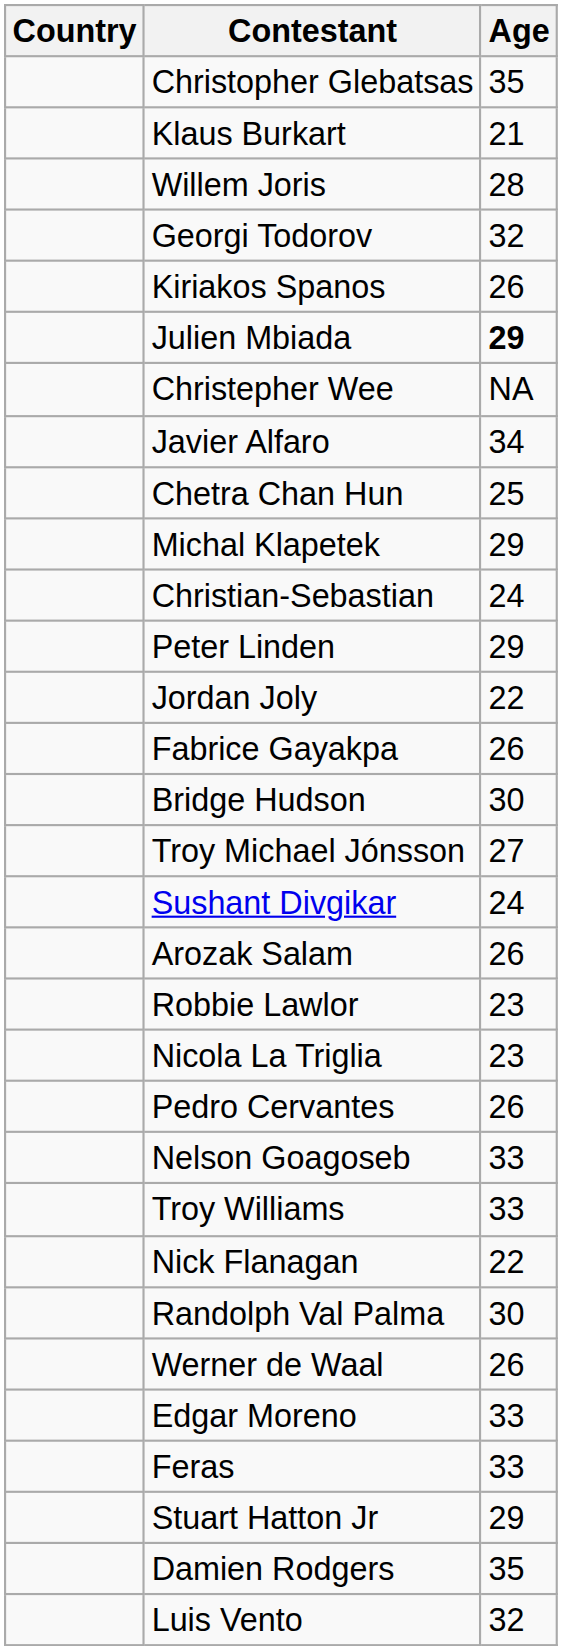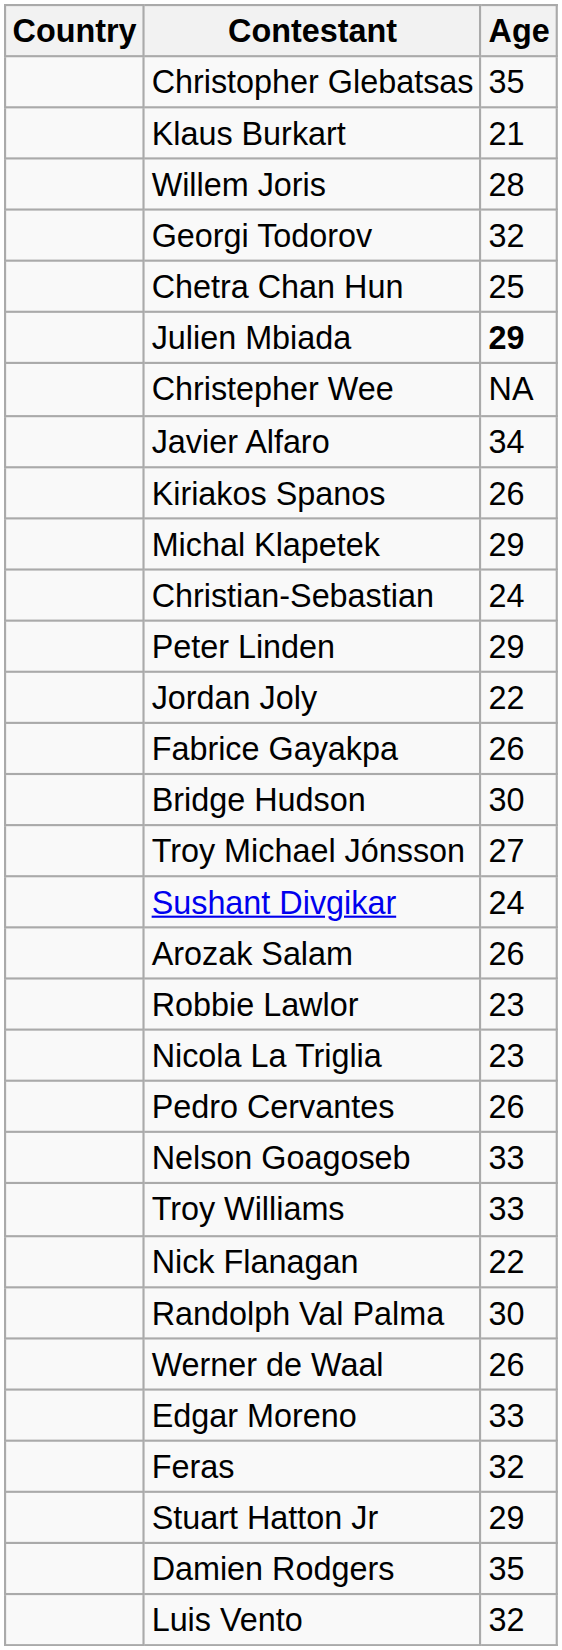rows swapped: Chetra Chan Hun <-> Kiriakos Spanos
Feras | Age: 33 -> 32
